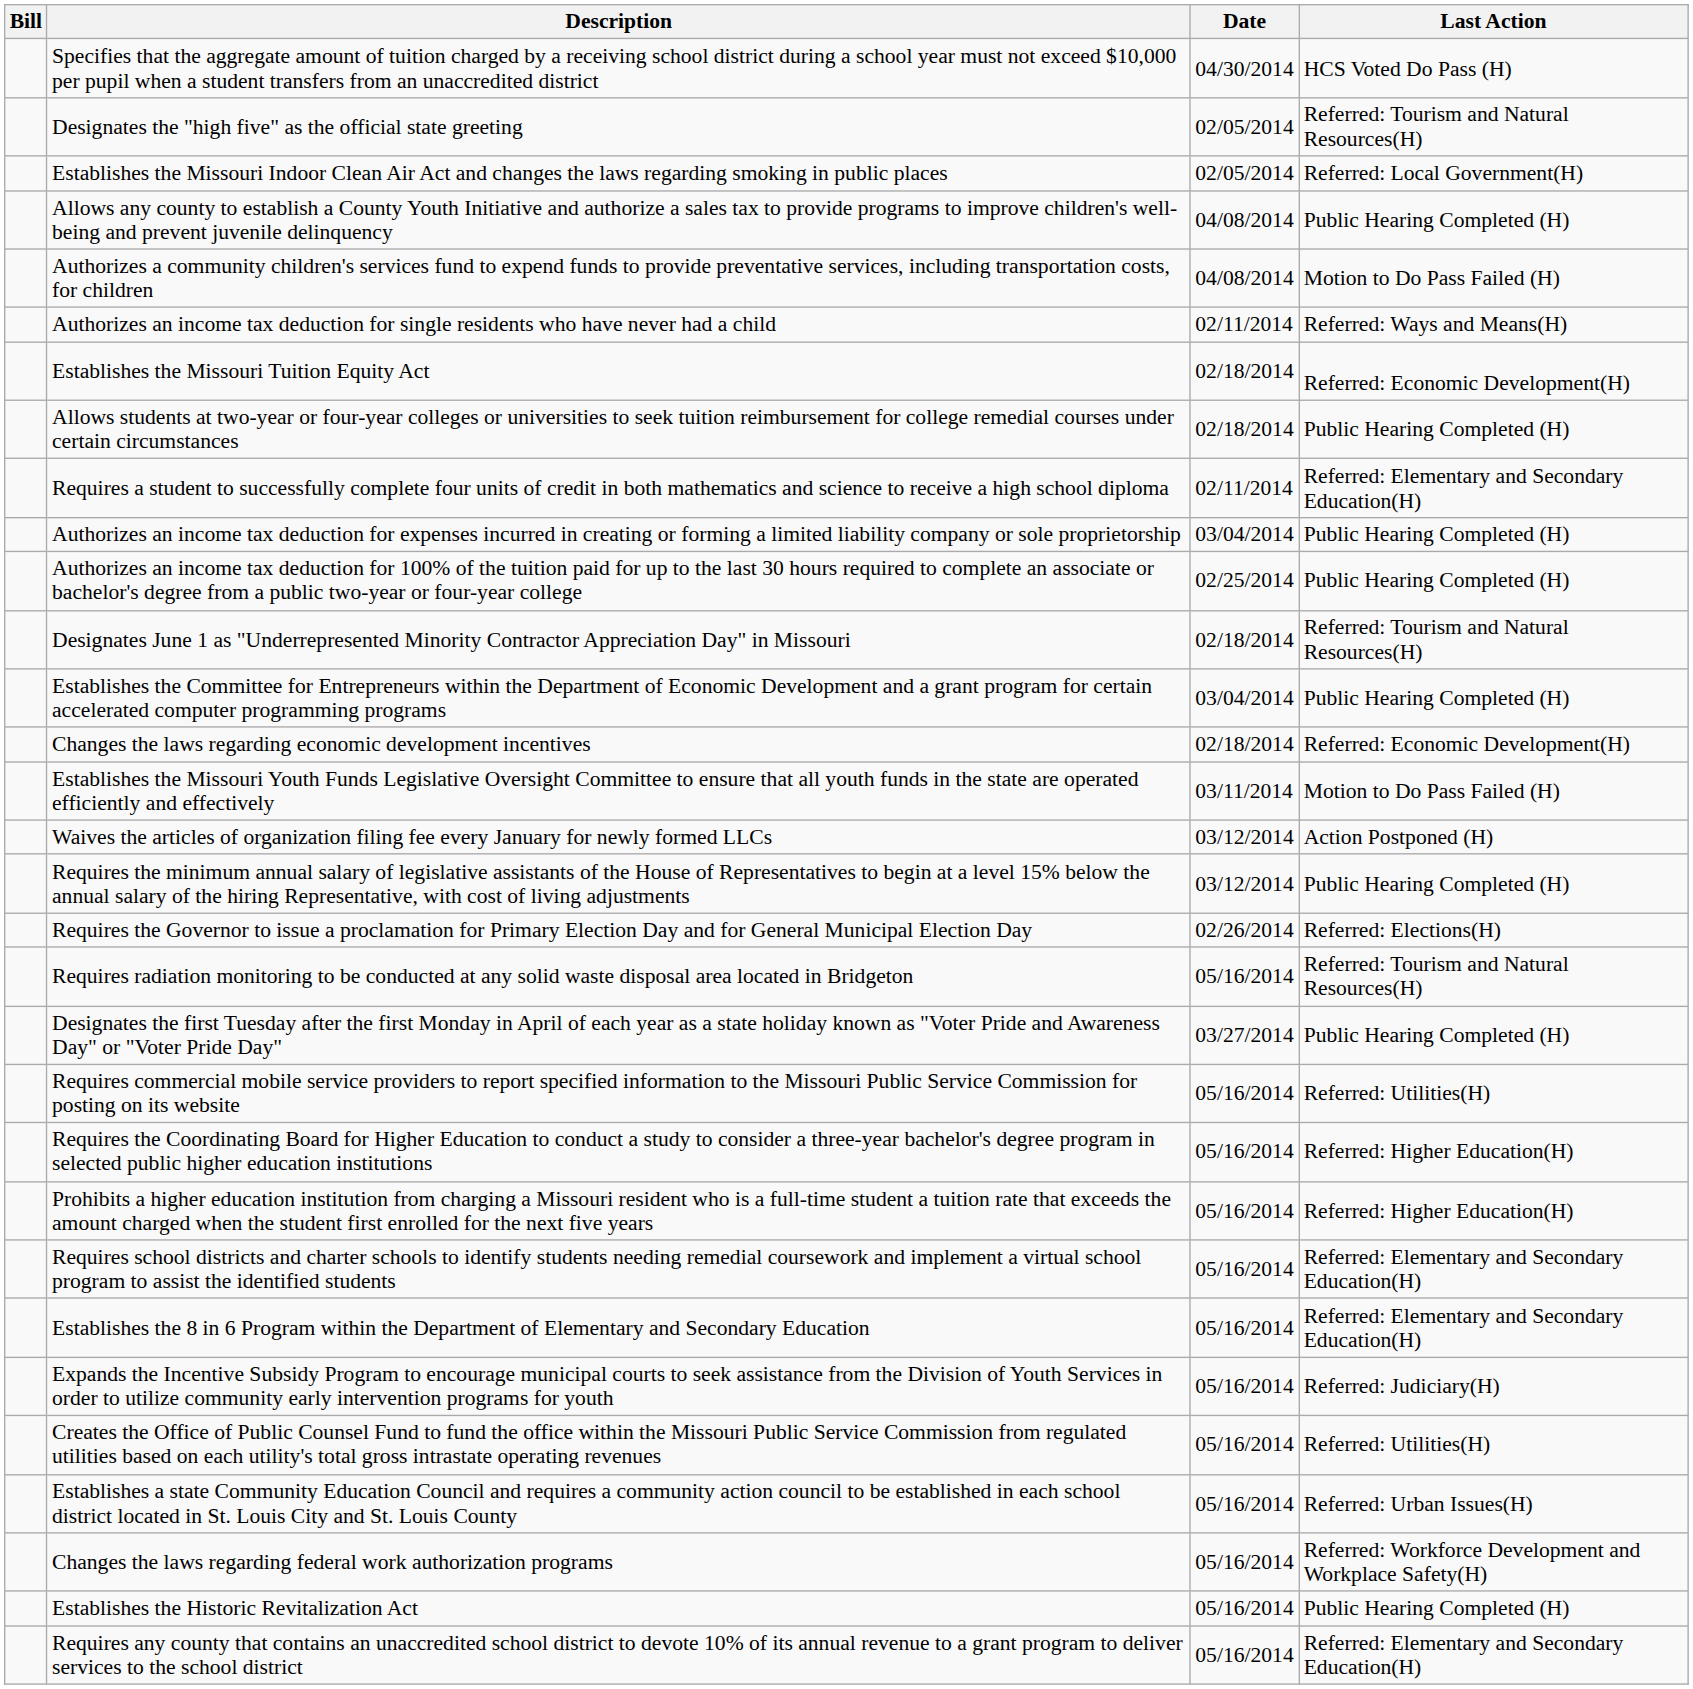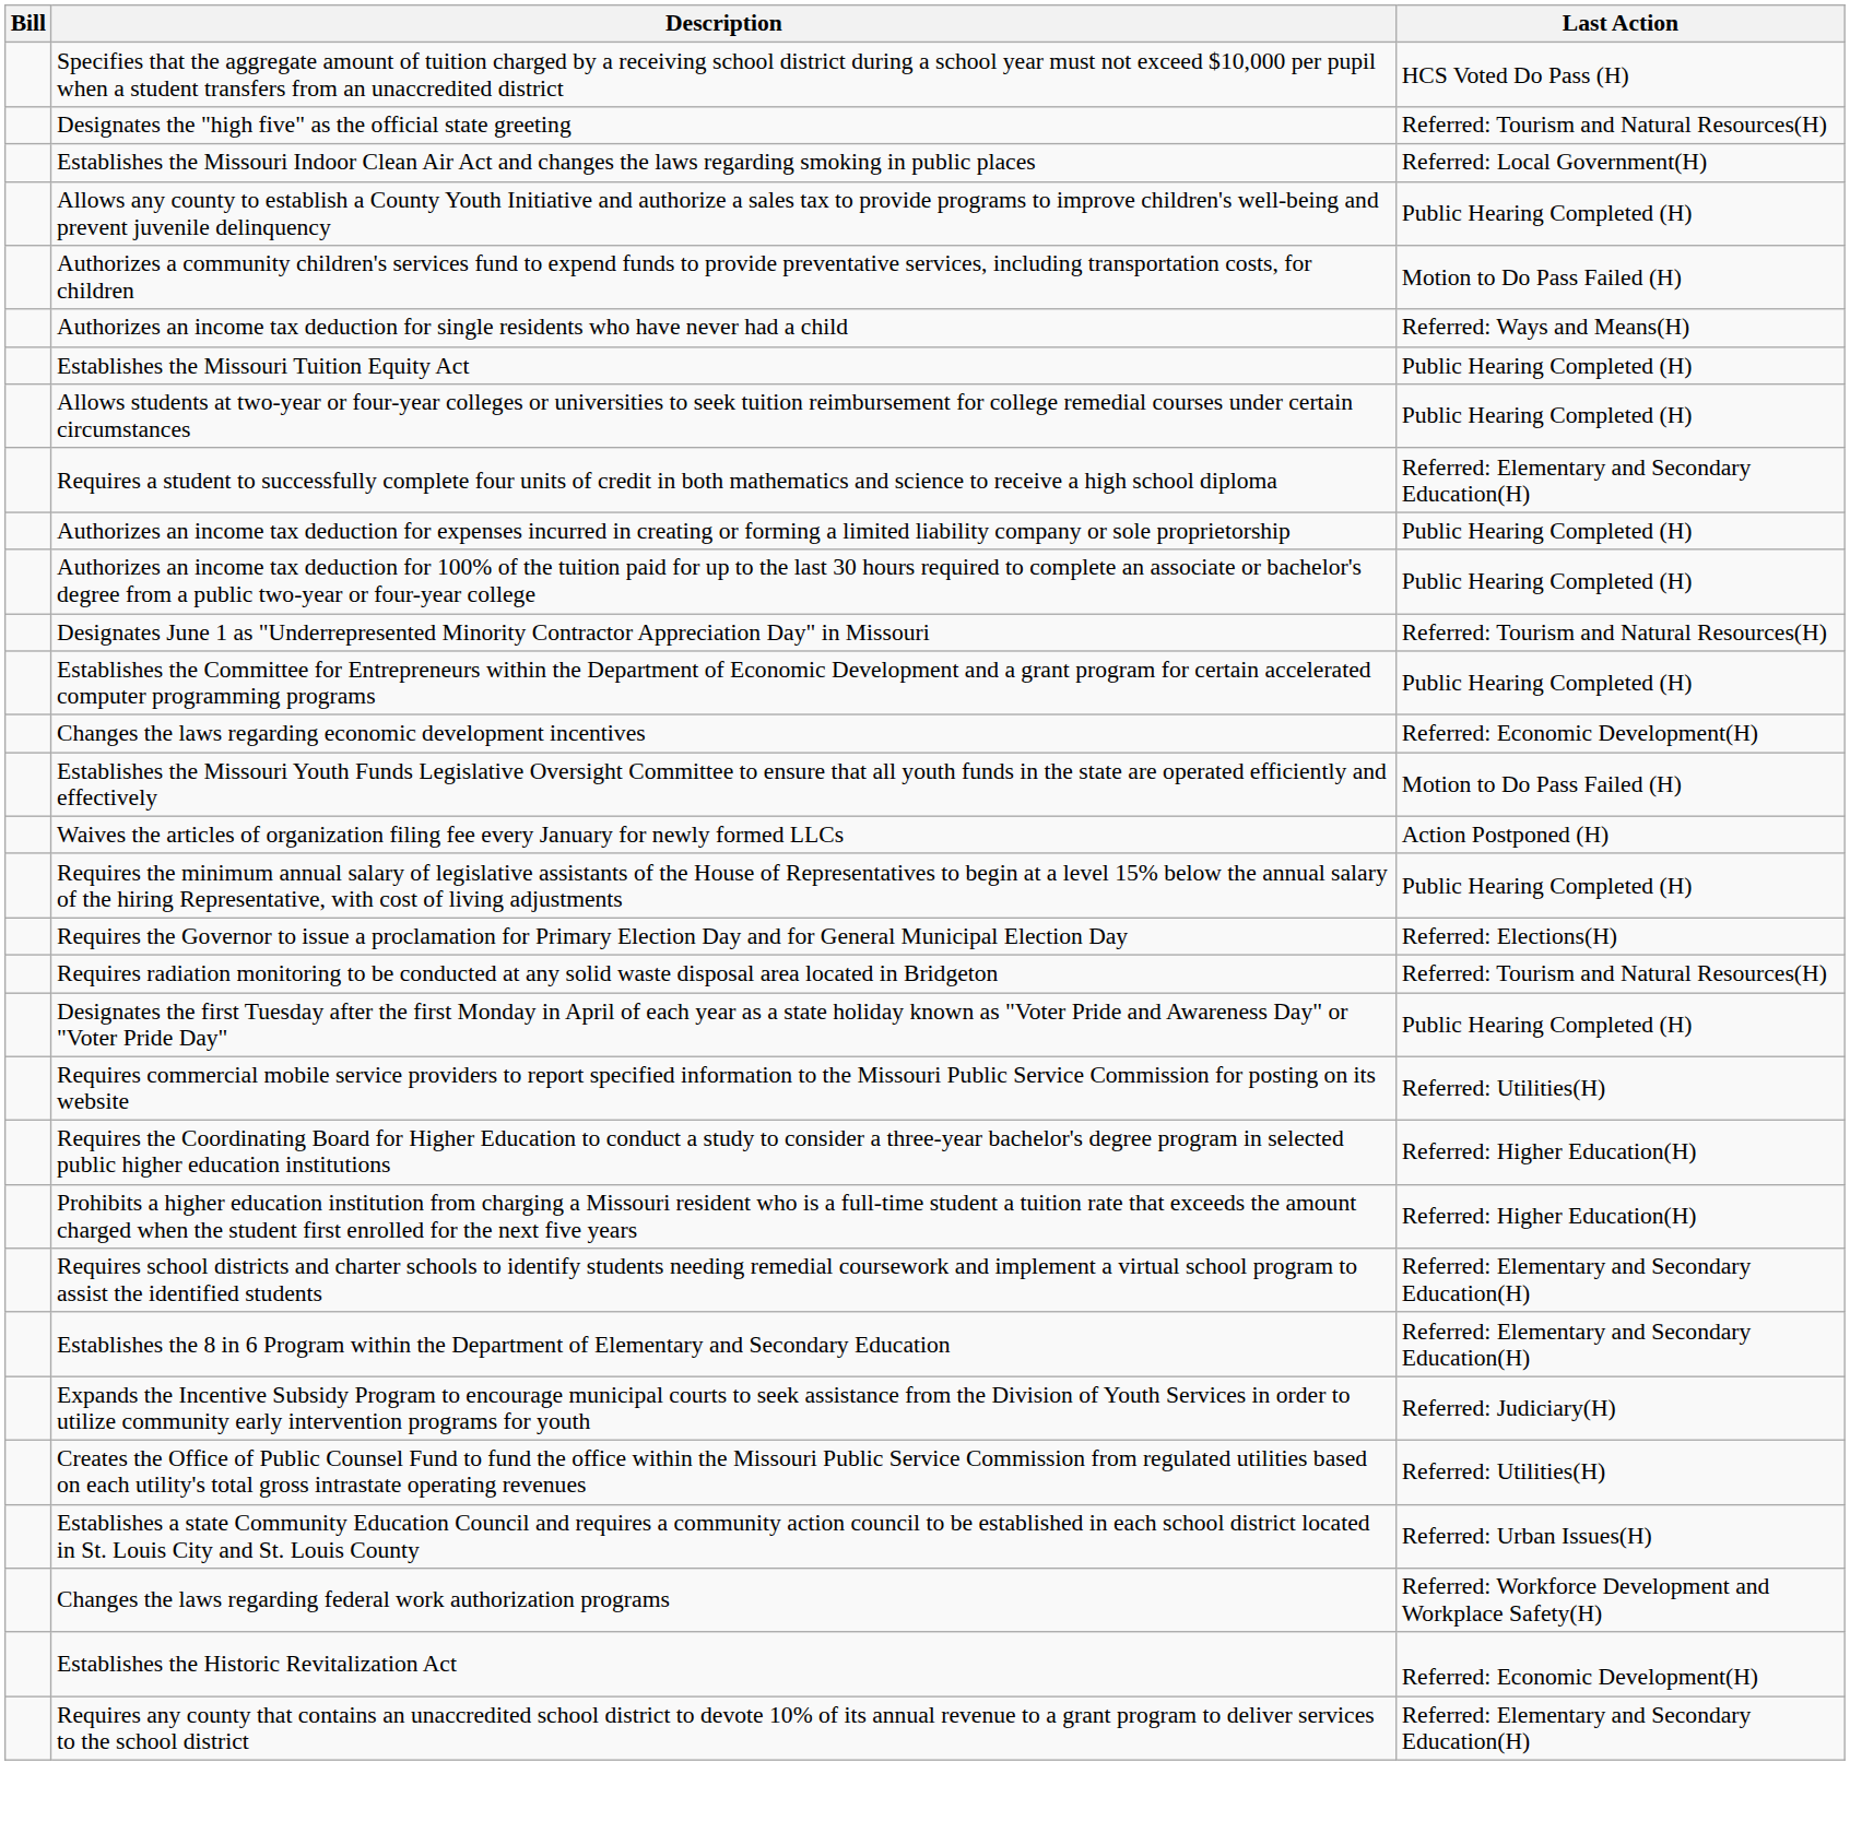- column: Date | 04/30/2014 | 02/05/2014 | 02/05/2014 | 04/08/2014 | 04/08/2014 | 02/11/2014 | 02/18/2014 | 02/18/2014 | 02/11/2014 | 03/04/2014 | 02/25/2014 | 02/18/2014 | 03/04/2014 | 02/18/2014 | 03/11/2014 | 03/12/2014 | 03/12/2014 | 02/26/2014 | 05/16/2014 | 03/27/2014 | 05/16/2014 | 05/16/2014 | 05/16/2014 | 05/16/2014 | 05/16/2014 | 05/16/2014 | 05/16/2014 | 05/16/2014 | 05/16/2014 | 05/16/2014 | 05/16/2014
Establishes the Missouri Tuition Equity Act | Last Action: Referred: Economic Development(H) -> Public Hearing Completed (H)
Establishes the Historic Revitalization Act | Last Action: Public Hearing Completed (H) -> Referred: Economic Development(H)
